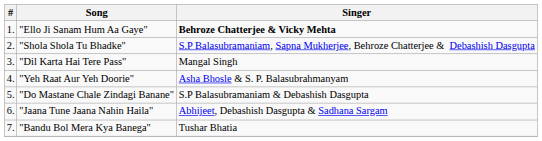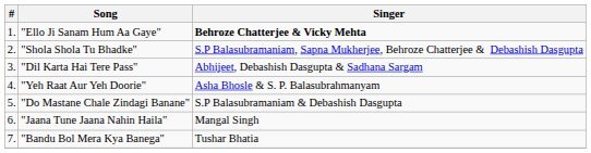"Dil Karta Hai Tere Pass" | Singer: Mangal Singh -> Abhijeet, Debashish Dasgupta & Sadhana Sargam
"Jaana Tune Jaana Nahin Haila" | Singer: Abhijeet, Debashish Dasgupta & Sadhana Sargam -> Mangal Singh
